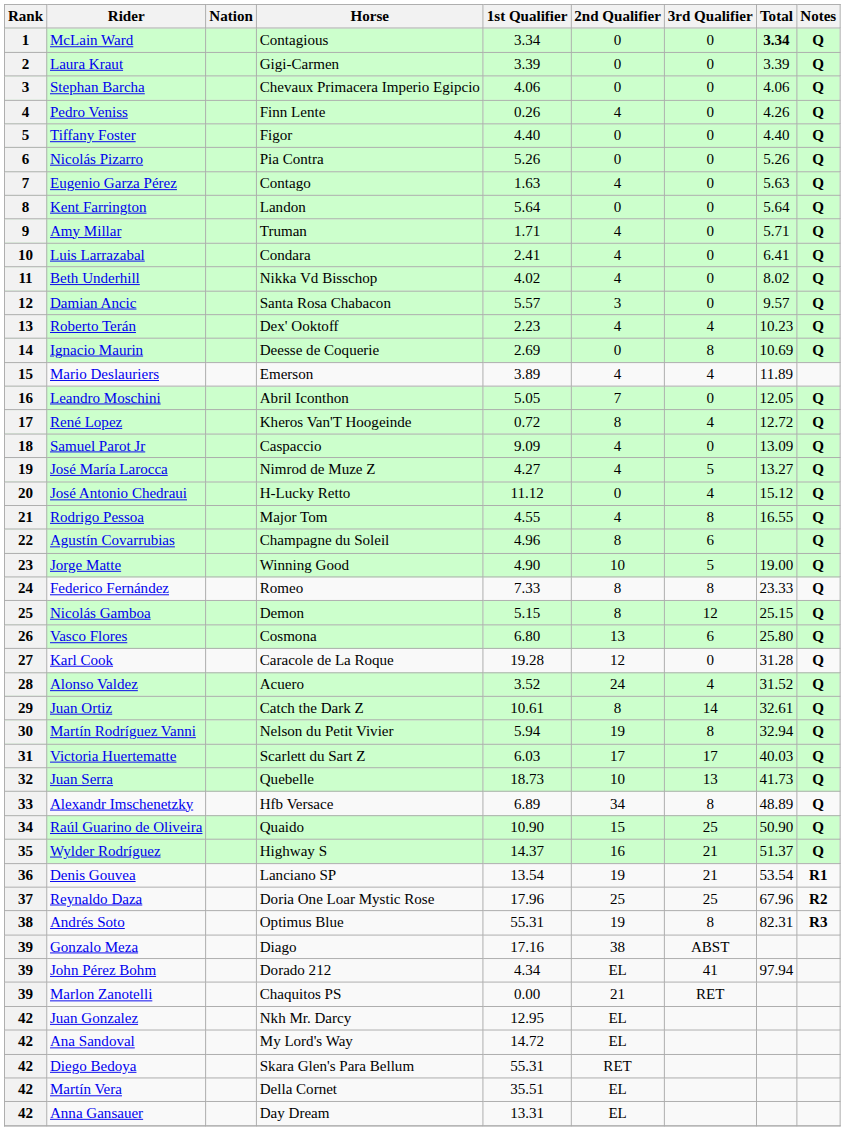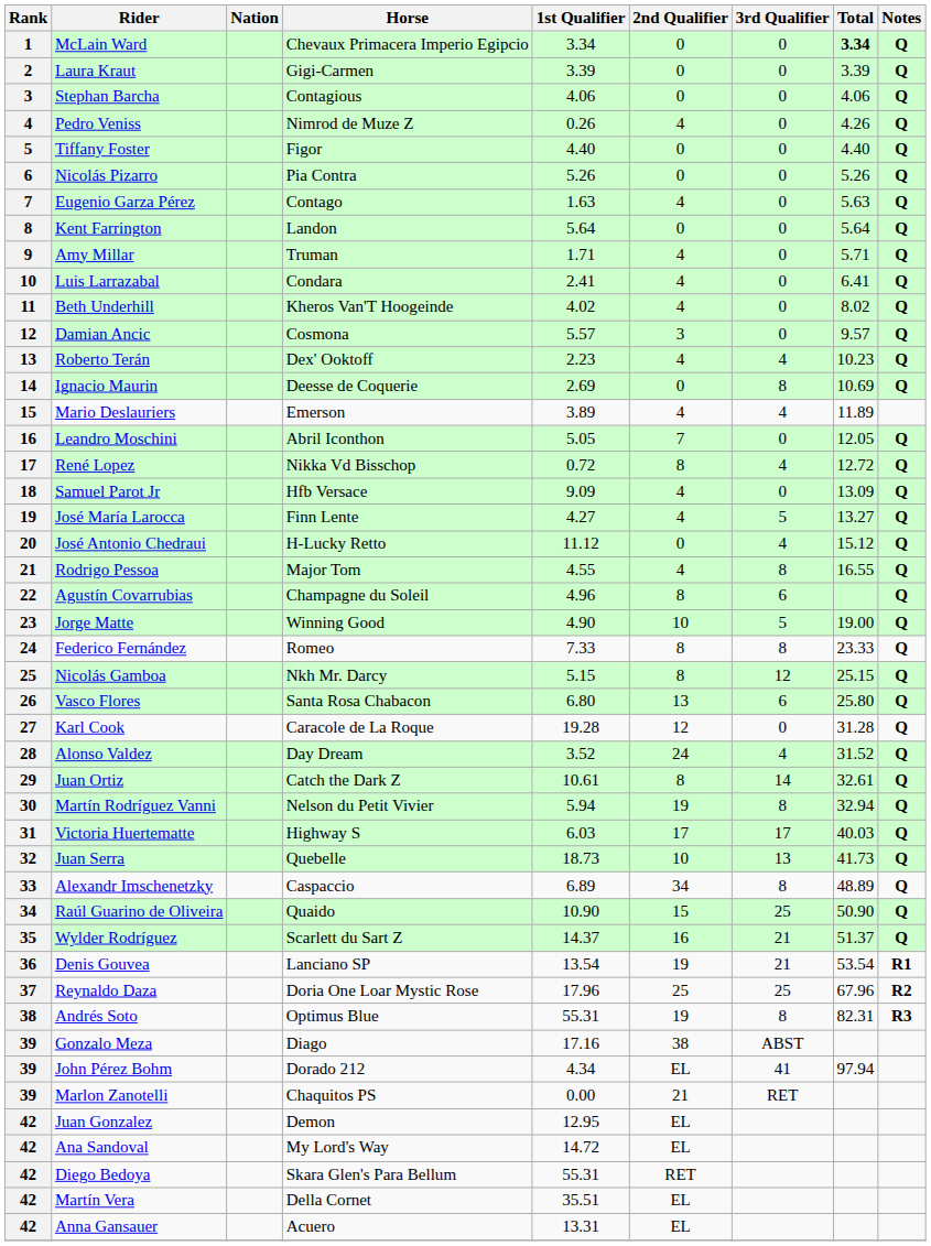McLain Ward | Horse: Contagious -> Chevaux Primacera Imperio Egipcio
Stephan Barcha | Horse: Chevaux Primacera Imperio Egipcio -> Contagious
Pedro Veniss | Horse: Finn Lente -> Nimrod de Muze Z
Beth Underhill | Horse: Nikka Vd Bisschop -> Kheros Van'T Hoogeinde
Damian Ancic | Horse: Santa Rosa Chabacon -> Cosmona
René Lopez | Horse: Kheros Van'T Hoogeinde -> Nikka Vd Bisschop
Samuel Parot Jr | Horse: Caspaccio -> Hfb Versace
José María Larocca | Horse: Nimrod de Muze Z -> Finn Lente
Nicolás Gamboa | Horse: Demon -> Nkh Mr. Darcy
Vasco Flores | Horse: Cosmona -> Santa Rosa Chabacon
Alonso Valdez | Horse: Acuero -> Day Dream
Victoria Huertematte | Horse: Scarlett du Sart Z -> Highway S
Alexandr Imschenetzky | Horse: Hfb Versace -> Caspaccio
Wylder Rodríguez | Horse: Highway S -> Scarlett du Sart Z
Juan Gonzalez | Horse: Nkh Mr. Darcy -> Demon
Anna Gansauer | Horse: Day Dream -> Acuero
